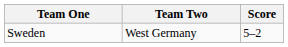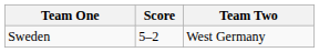columns swapped: Team Two <-> Score
